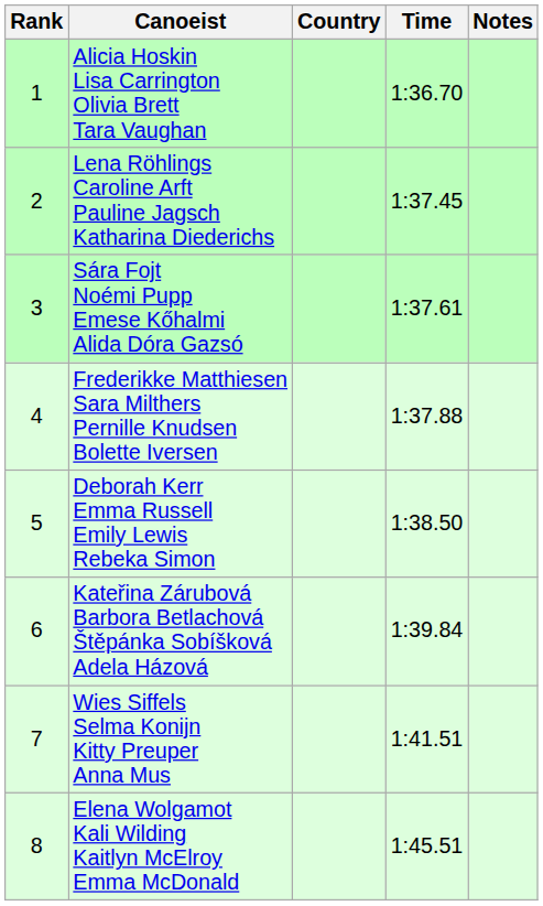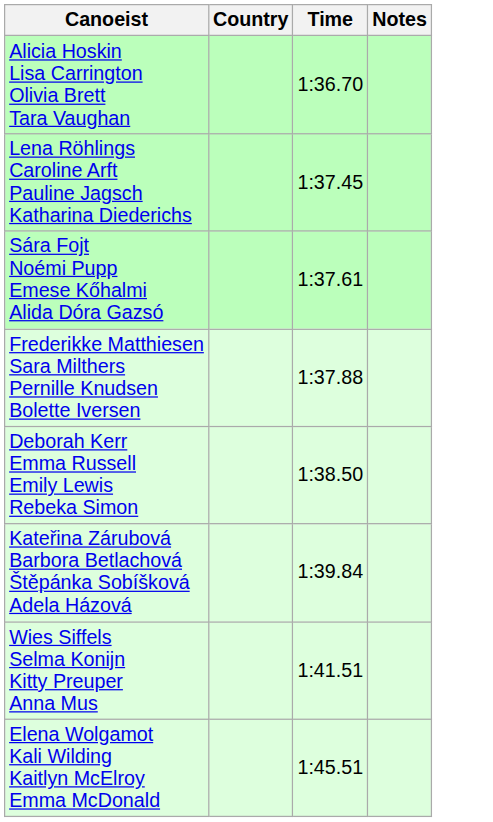- column: Rank | 1 | 2 | 3 | 4 | 5 | 6 | 7 | 8
